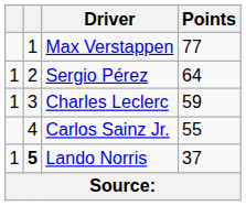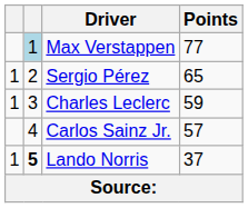Max Verstappen | column 2: no background -> lightblue background
Sergio Pérez | Points: 64 -> 65
Carlos Sainz Jr. | Points: 55 -> 57
